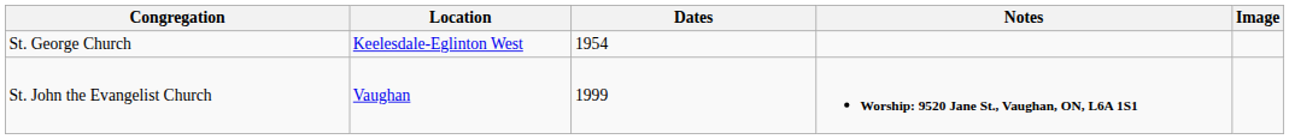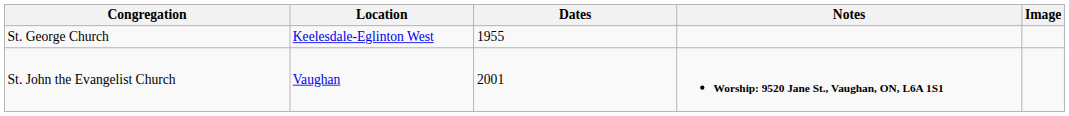St. George Church | Dates: 1954 -> 1955
St. John the Evangelist Church | Dates: 1999 -> 2001
